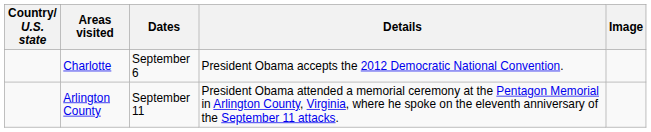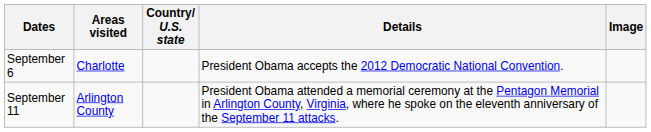columns swapped: Country/ U.S. state <-> Dates
